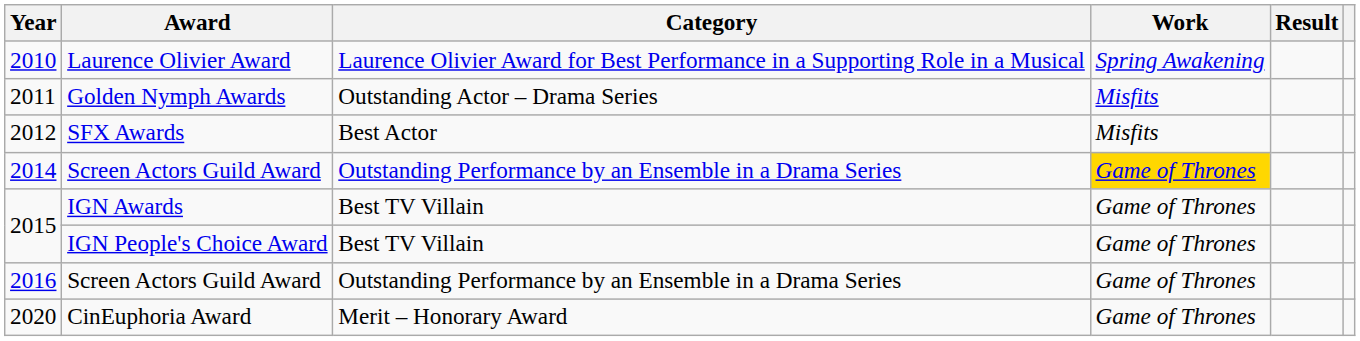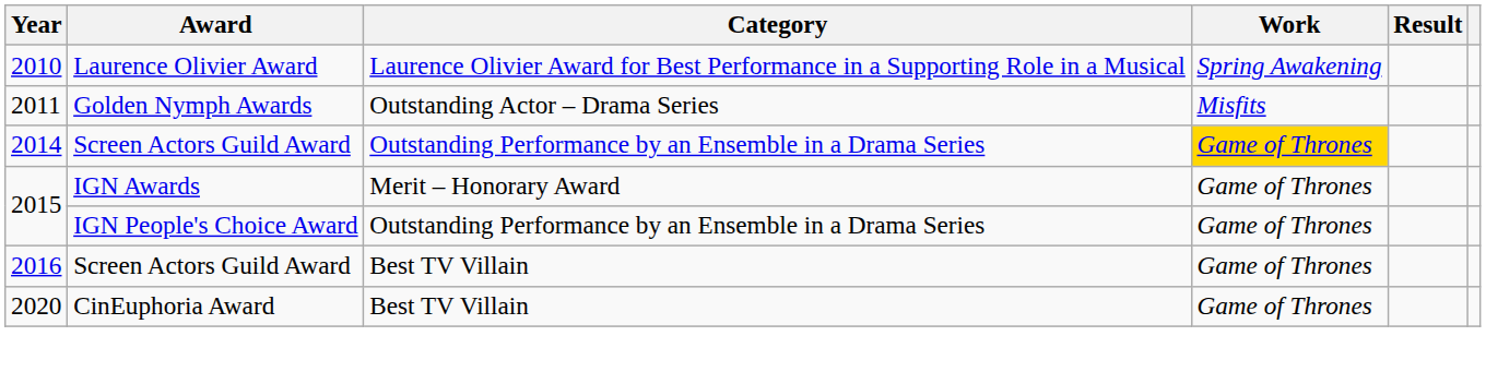- row: 2012 | SFX Awards | Best Actor | Misfits
2015 / IGN Awards | Category: Best TV Villain -> Merit – Honorary Award
2015 / IGN People's Choice Award | Category: Best TV Villain -> Outstanding Performance by an Ensemble in a Drama Series
2016 | Category: Outstanding Performance by an Ensemble in a Drama Series -> Best TV Villain
2020 | Category: Merit – Honorary Award -> Best TV Villain
